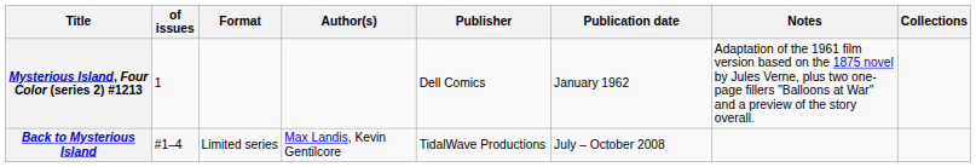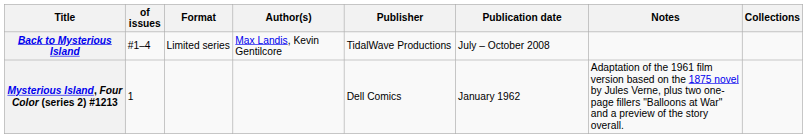rows swapped: Mysterious Island, Four Color (series 2) #1213 <-> Back to Mysterious Island
